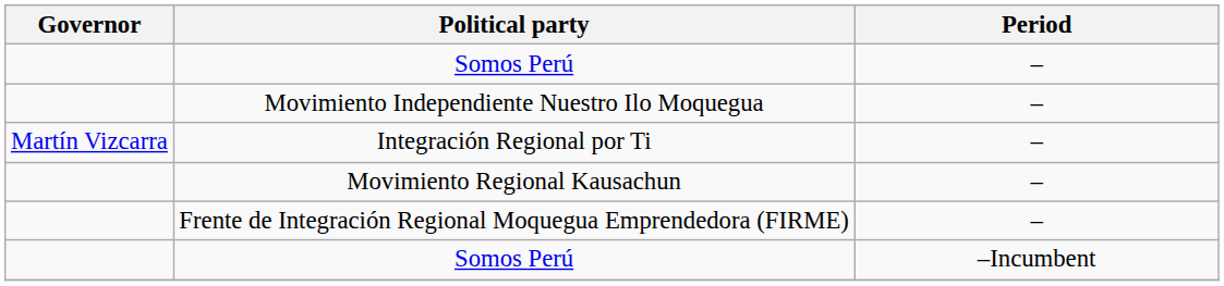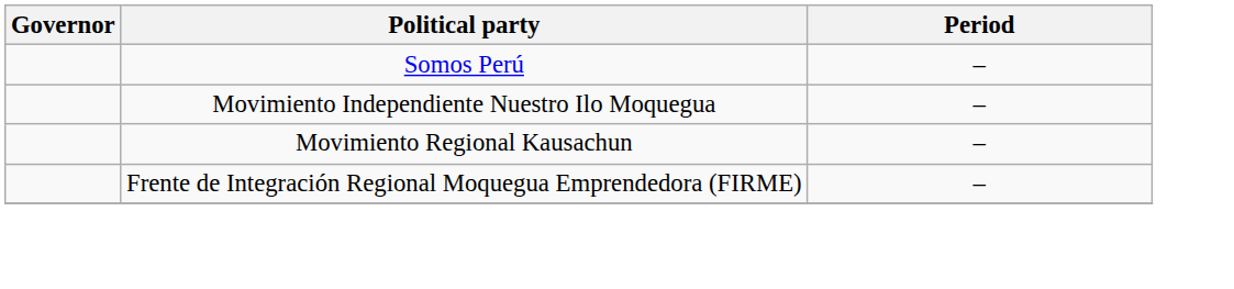- row: Martín Vizcarra | Integración Regional por Ti | –
- row: Somos Perú | –Incumbent
